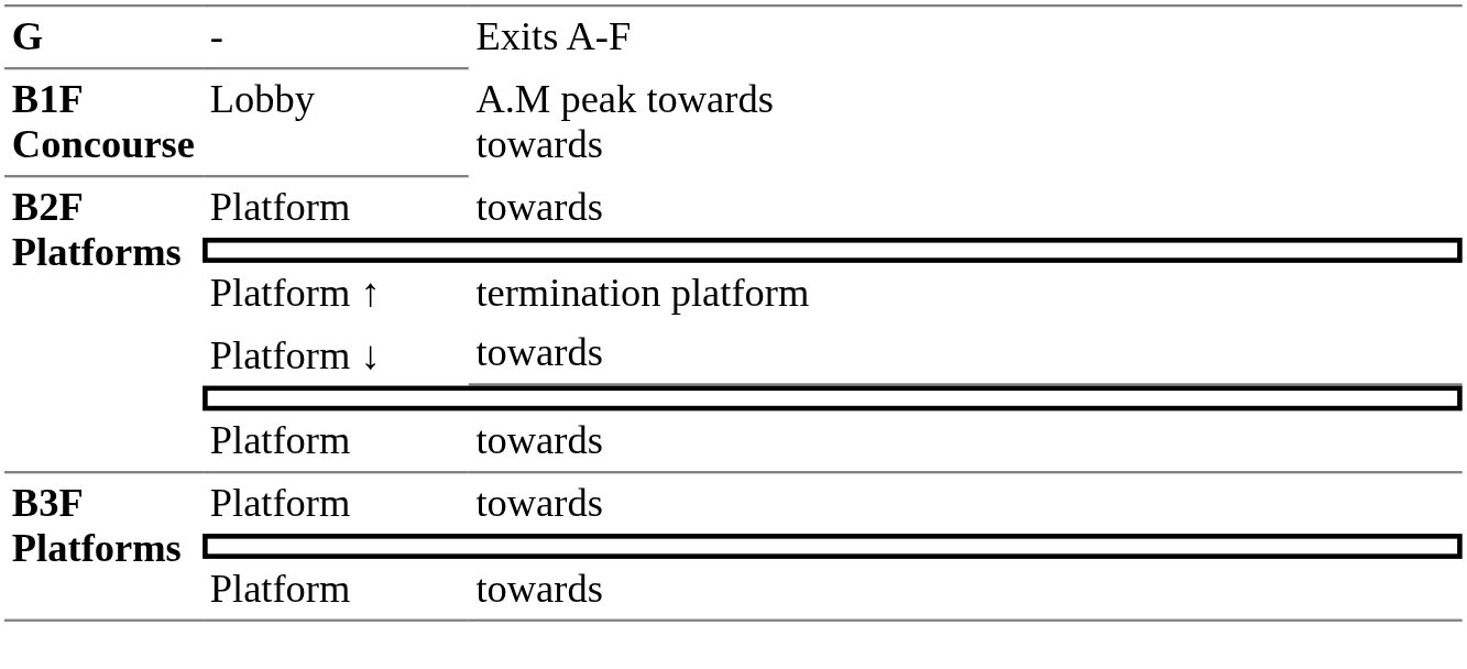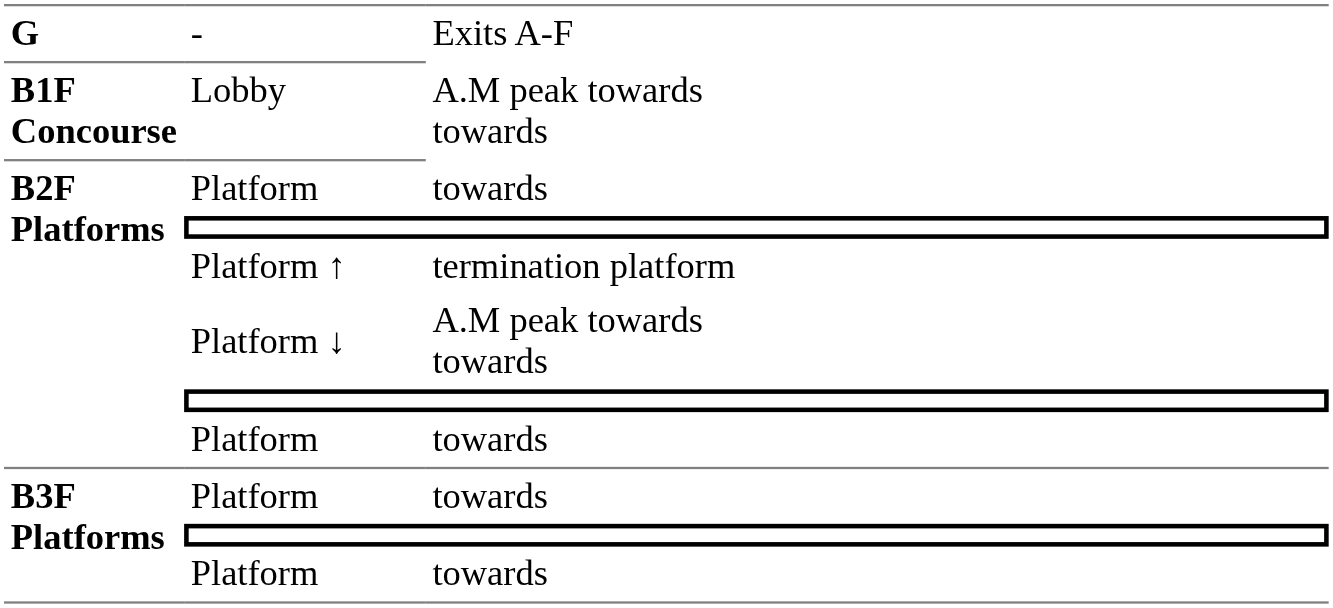Platform ↓ | column 3: towards -> A.M peak towards towards
